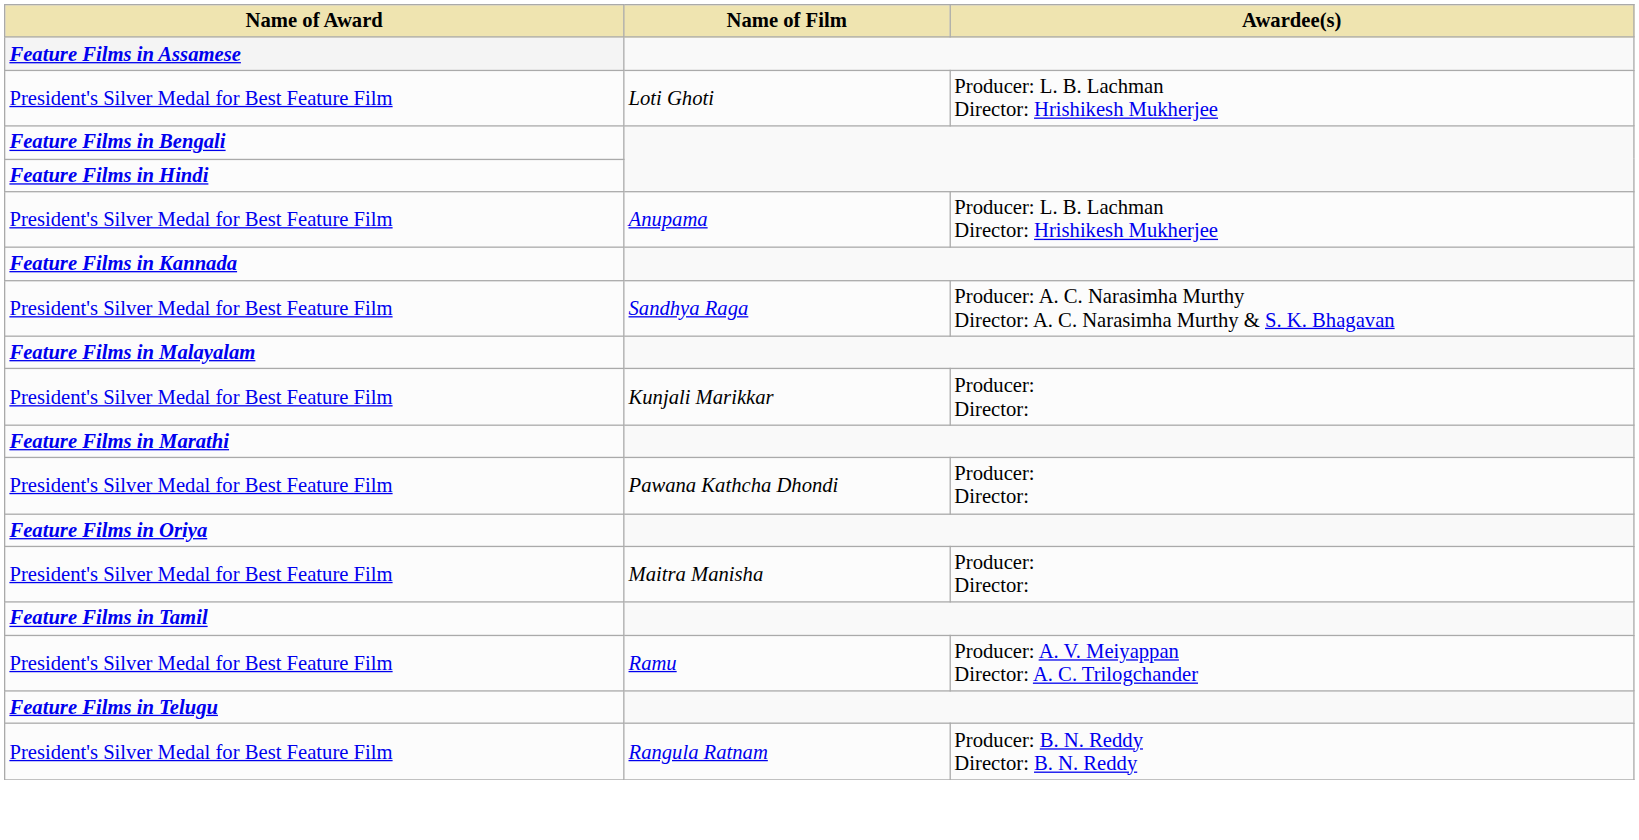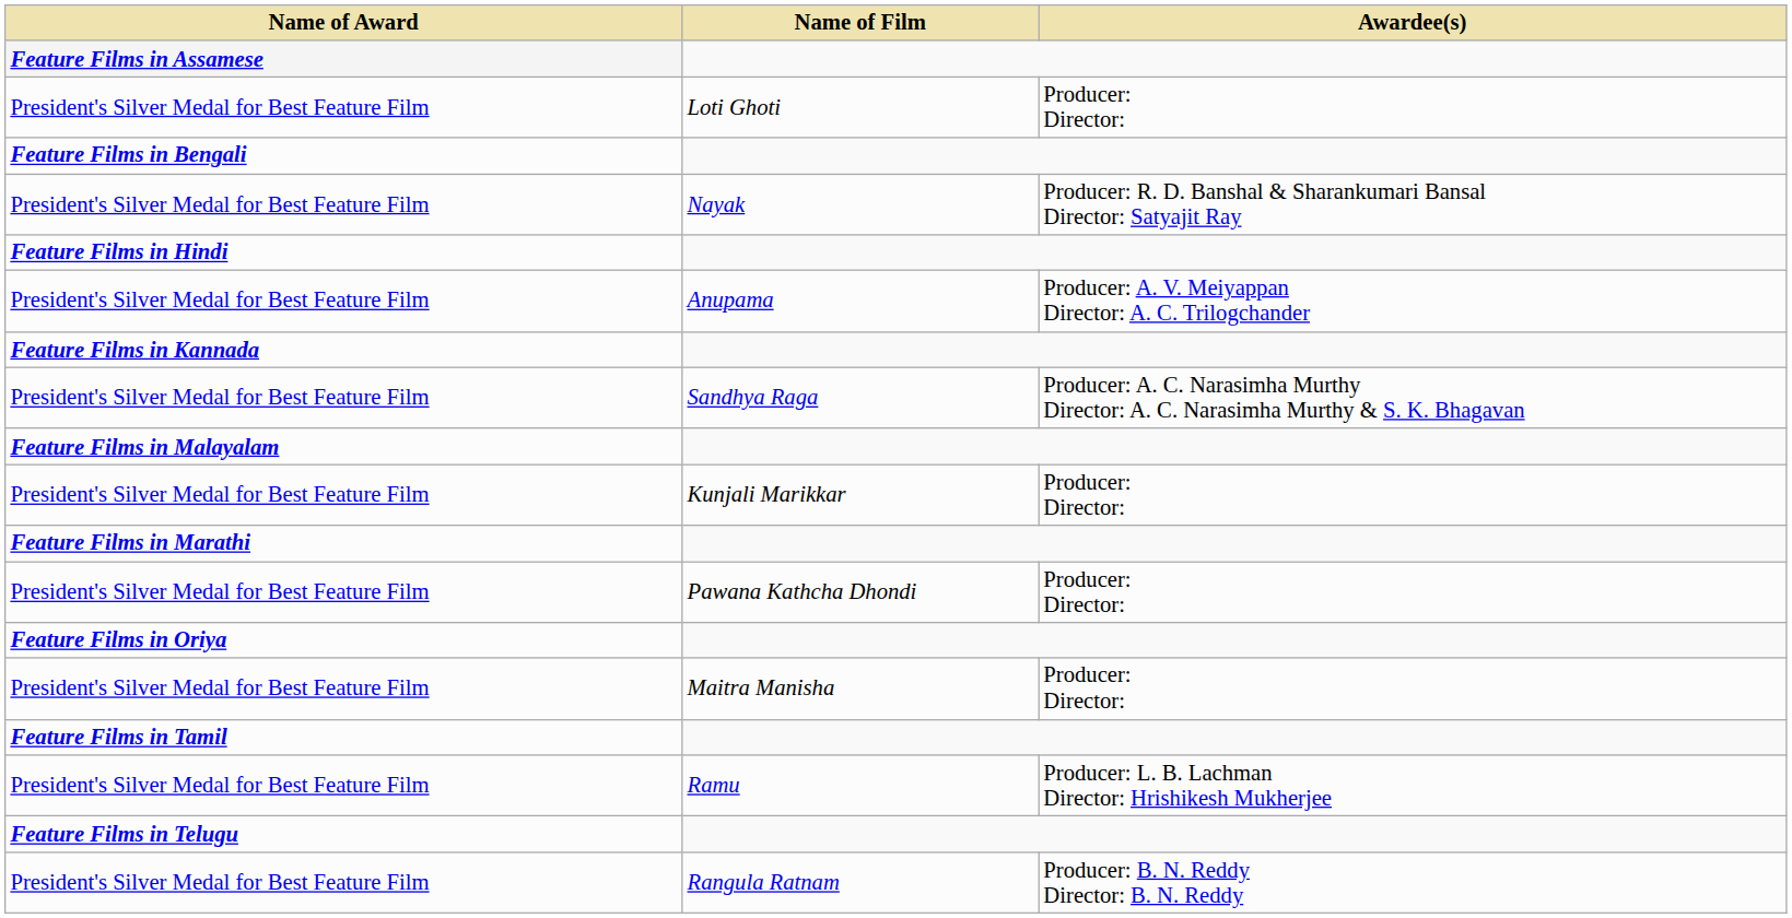President's Silver Medal for Best Feature Film / Loti Ghoti | Awardee(s): Producer: L. B. Lachman Director: Hrishikesh Mukherjee -> Producer: Director:
+ row: President's Silver Medal for Best Feature Film | Nayak | Producer: R. D. Banshal & Sharankumari Bansal Director: Satyajit Ray
President's Silver Medal for Best Feature Film / Anupama | Awardee(s): Producer: L. B. Lachman Director: Hrishikesh Mukherjee -> Producer: A. V. Meiyappan Director: A. C. Trilogchander
President's Silver Medal for Best Feature Film / Ramu | Awardee(s): Producer: A. V. Meiyappan Director: A. C. Trilogchander -> Producer: L. B. Lachman Director: Hrishikesh Mukherjee
